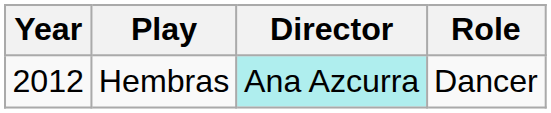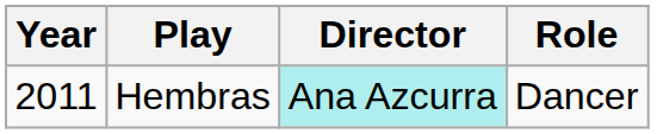Hembras | Year: 2012 -> 2011
